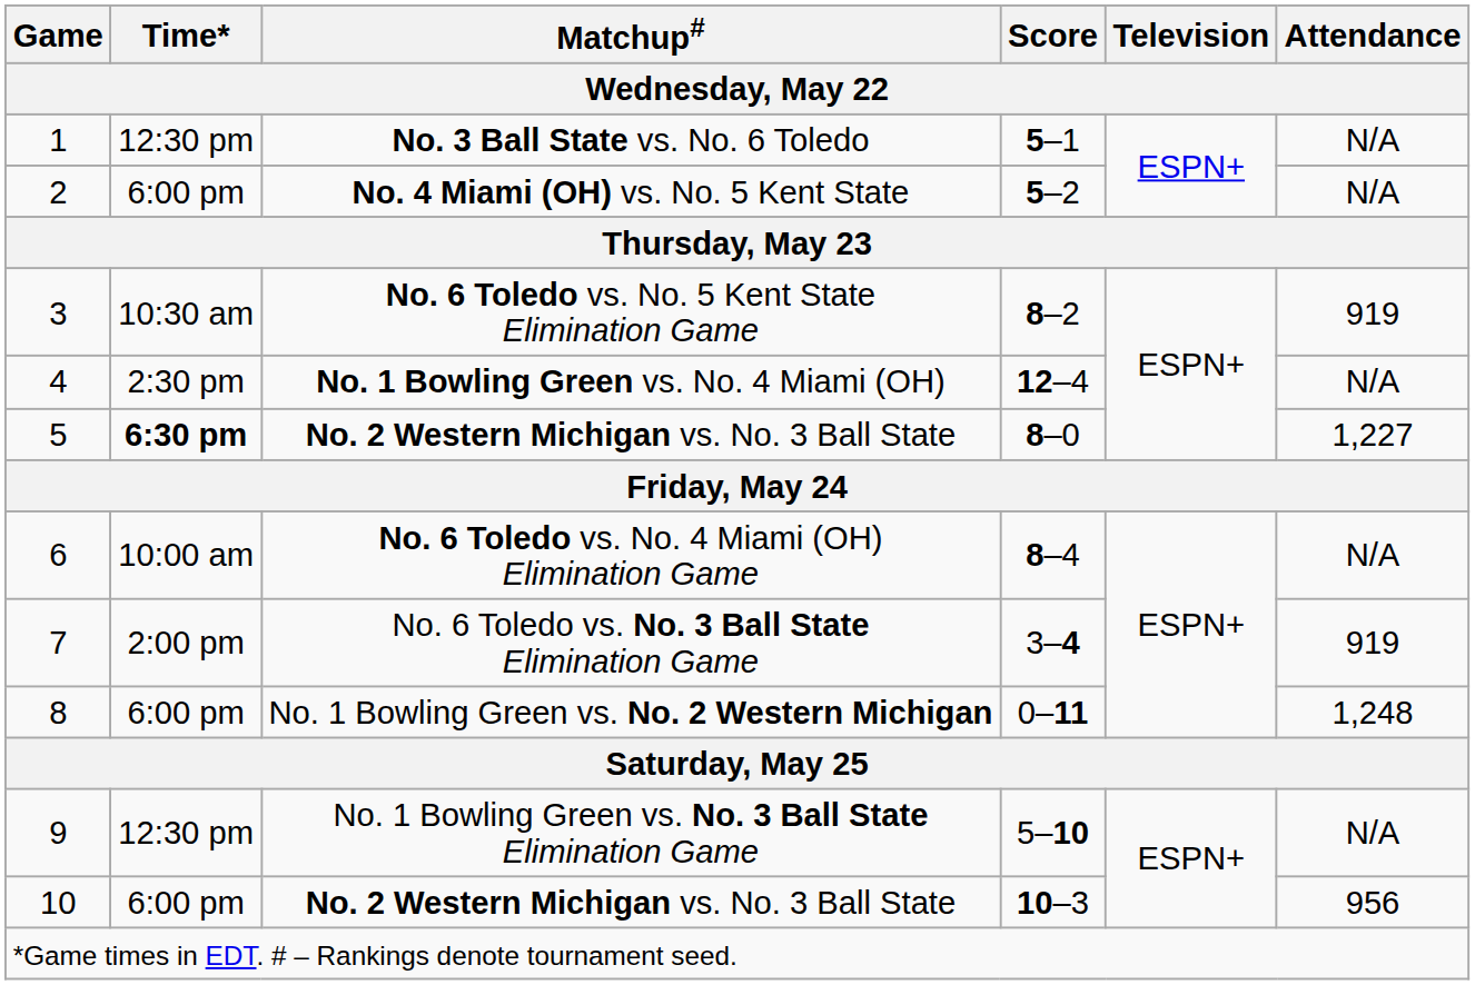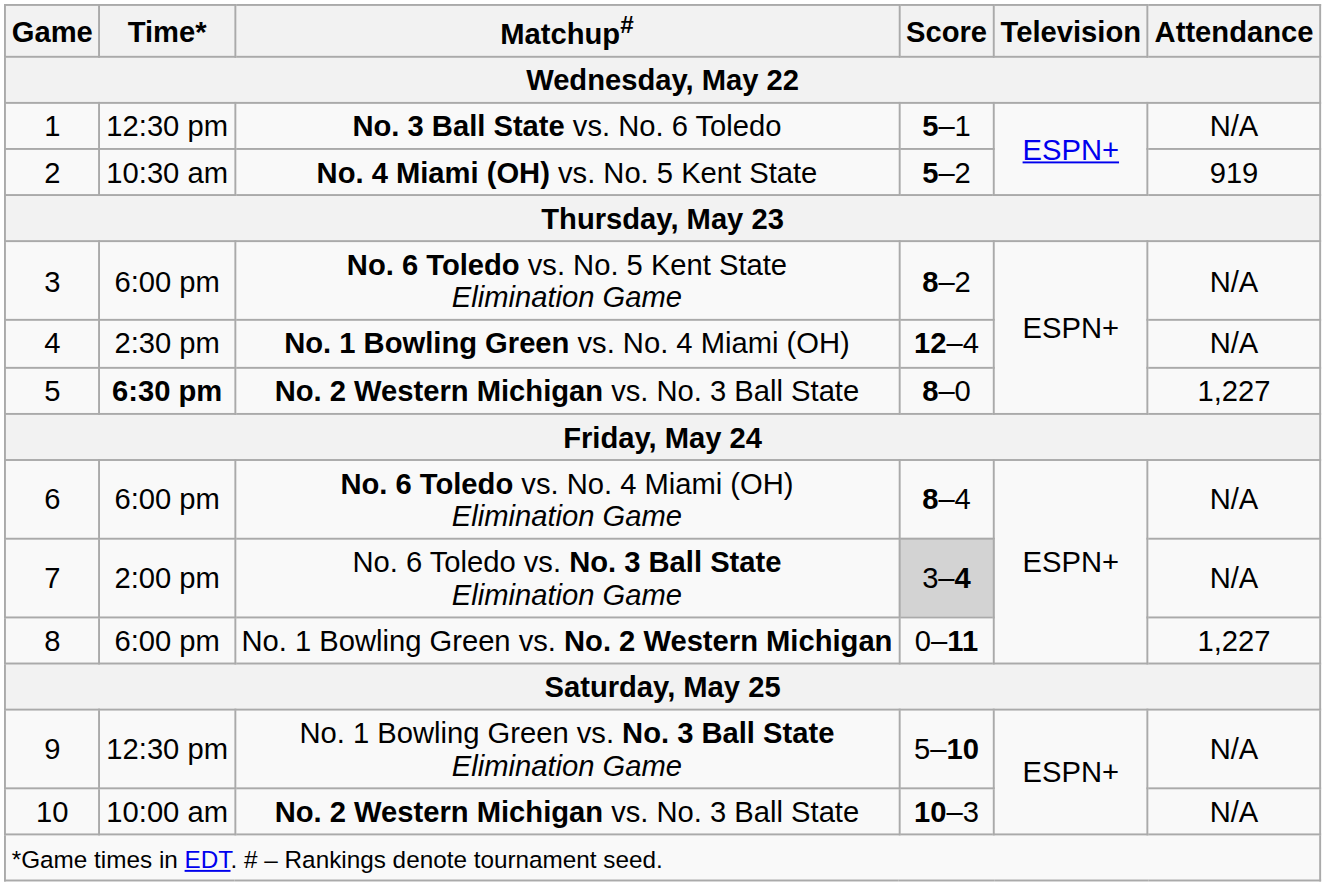No. 4 Miami (OH) vs. No. 5 Kent State | Time*: 6:00 pm -> 10:30 am
No. 4 Miami (OH) vs. No. 5 Kent State | Attendance: N/A -> 919
No. 6 Toledo vs. No. 5 Kent State Elimination Game | Time*: 10:30 am -> 6:00 pm
No. 6 Toledo vs. No. 5 Kent State Elimination Game | Attendance: 919 -> N/A
No. 6 Toledo vs. No. 4 Miami (OH) Elimination Game | Time*: 10:00 am -> 6:00 pm
No. 6 Toledo vs. No. 3 Ball State Elimination Game | Score: no background -> lightgrey background
No. 6 Toledo vs. No. 3 Ball State Elimination Game | Attendance: 919 -> N/A
No. 1 Bowling Green vs. No. 2 Western Michigan | Attendance: 1,248 -> 1,227
10 / No. 2 Western Michigan vs. No. 3 Ball State | Time*: 6:00 pm -> 10:00 am
10 / No. 2 Western Michigan vs. No. 3 Ball State | Attendance: 956 -> N/A
